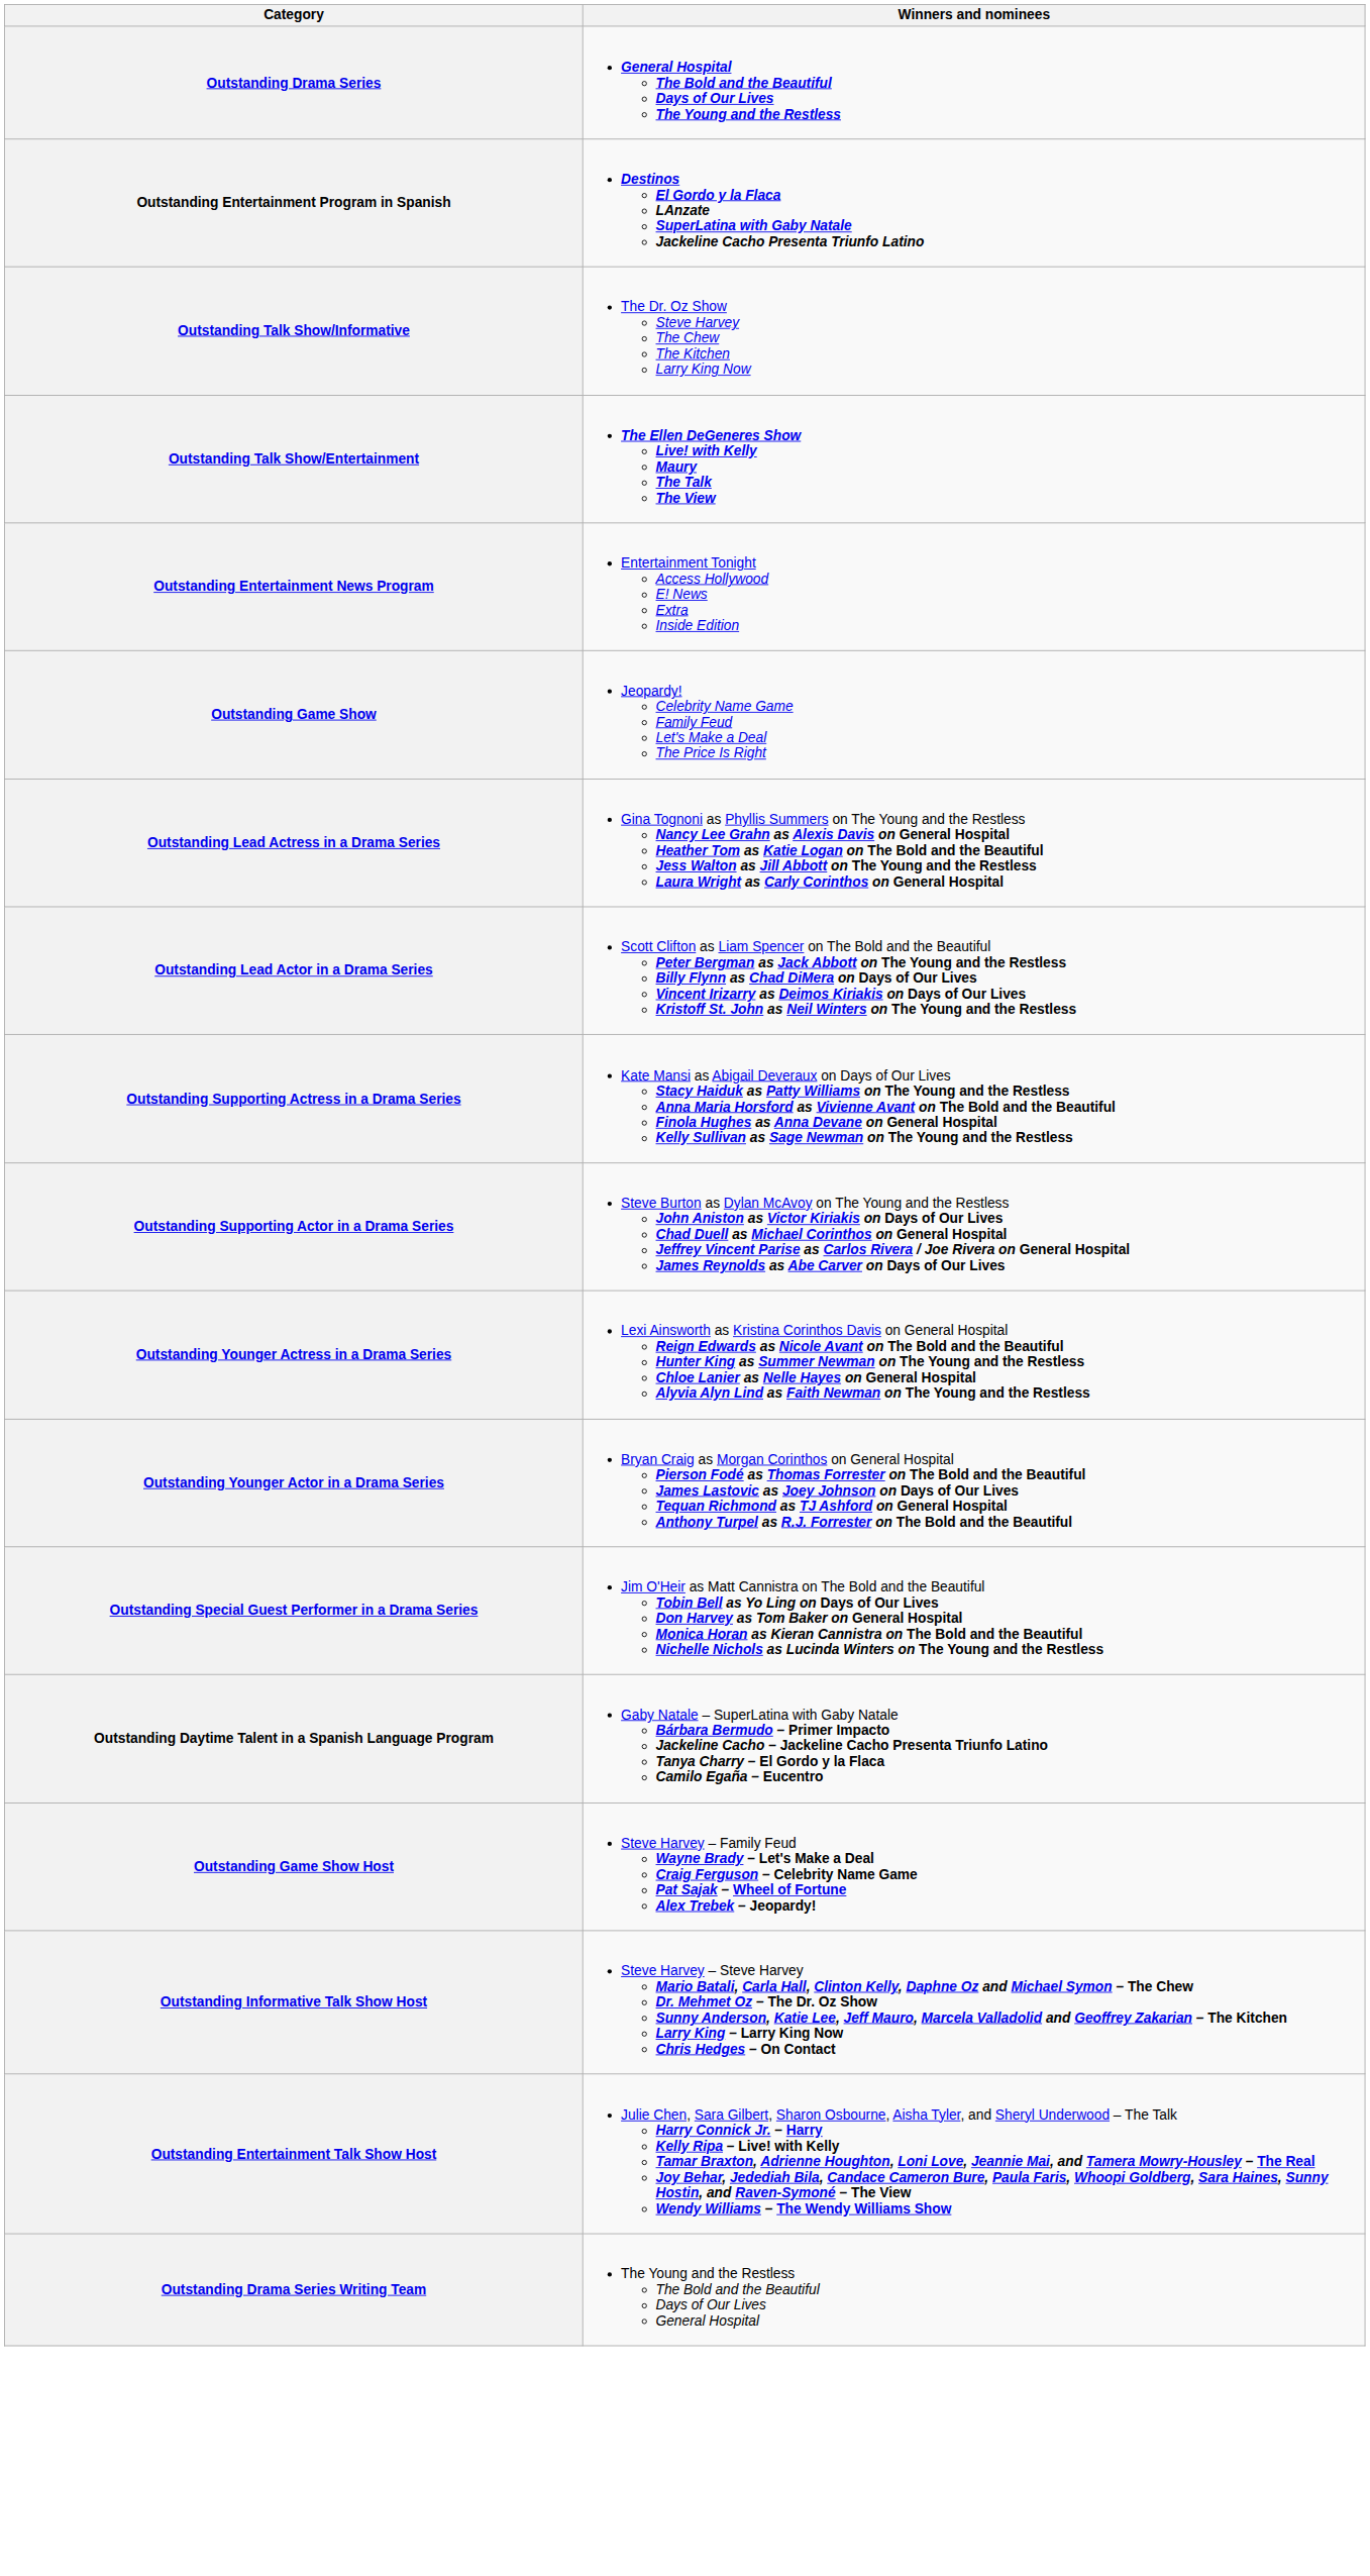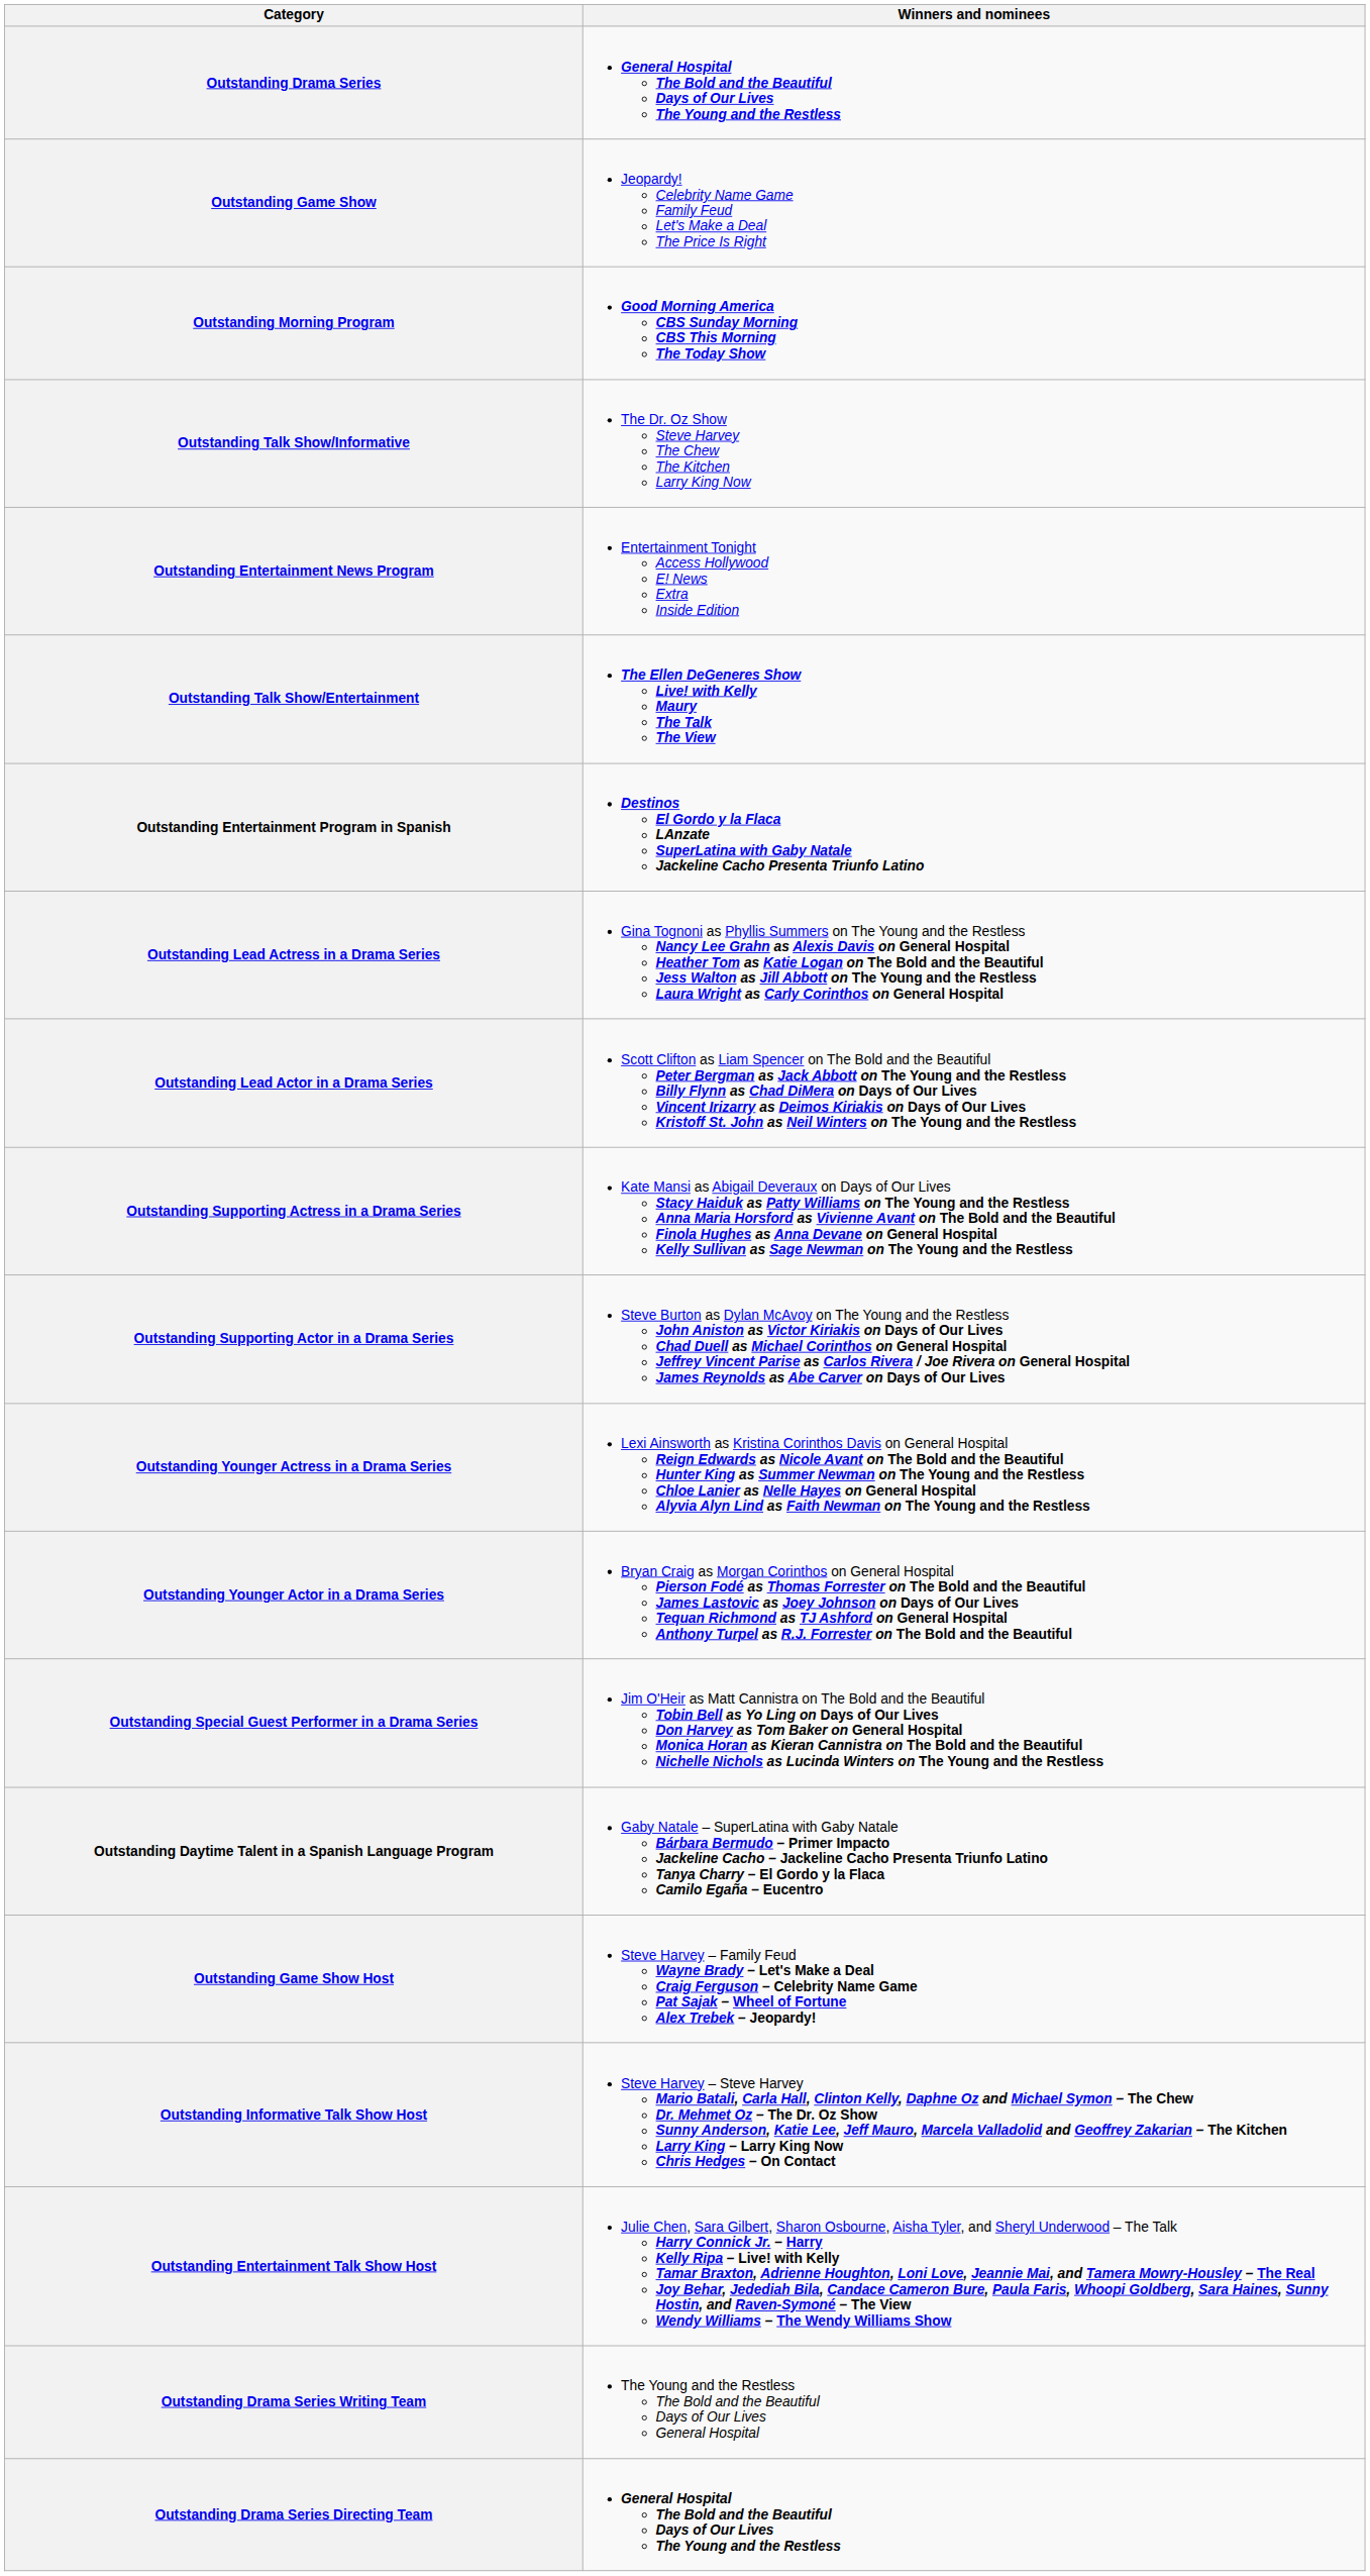rows swapped: Outstanding Game Show <-> Outstanding Entertainment Program in Spanish
+ row: Outstanding Morning Program | Good Morning America CBS Sunday Morning CBS This Morning The Today Show
rows swapped: Outstanding Talk Show/Entertainment <-> Outstanding Entertainment News Program
+ row: Outstanding Drama Series Directing Team | General Hospital The Bold and the Beautiful Days of Our Lives The Young and the Restless
